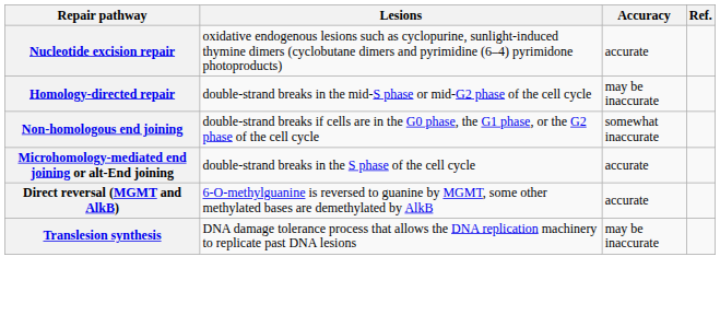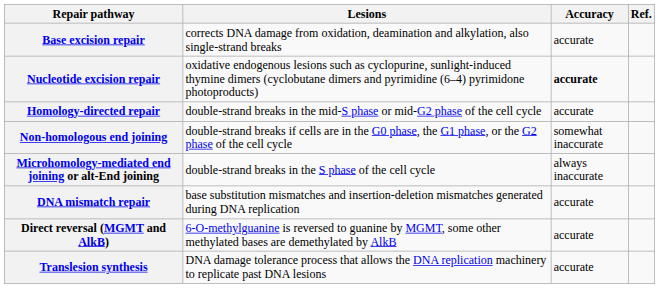+ row: Base excision repair | corrects DNA damage from oxidation, deamination and alkylation, also single-strand breaks | accurate
Nucleotide excision repair | Accuracy: normal -> bold
Homology-directed repair | Accuracy: may be inaccurate -> accurate
Microhomology-mediated end joining or alt-End joining | Accuracy: accurate -> always inaccurate
+ row: DNA mismatch repair | base substitution mismatches and insertion-deletion mismatches generated during DNA replication | accurate
Translesion synthesis | Accuracy: may be inaccurate -> accurate
